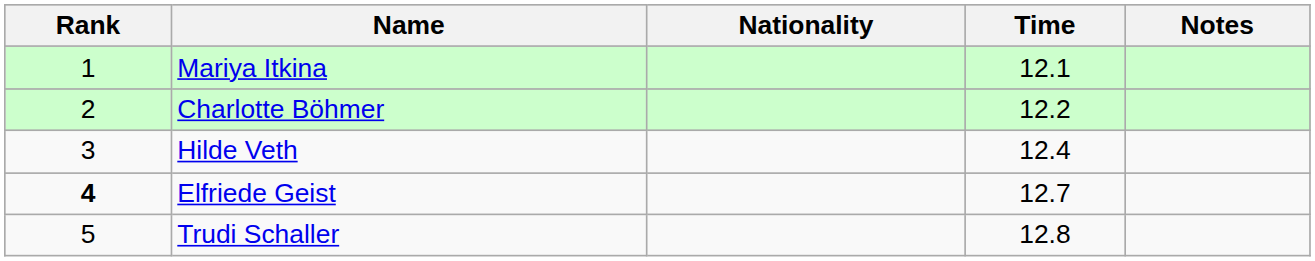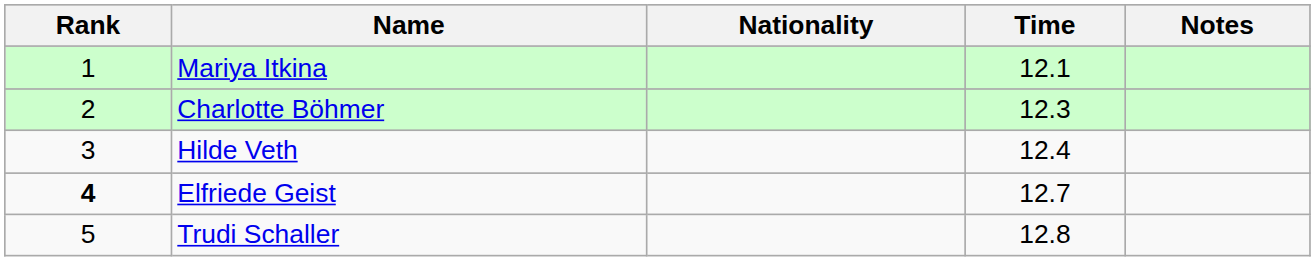Charlotte Böhmer | Time: 12.2 -> 12.3
